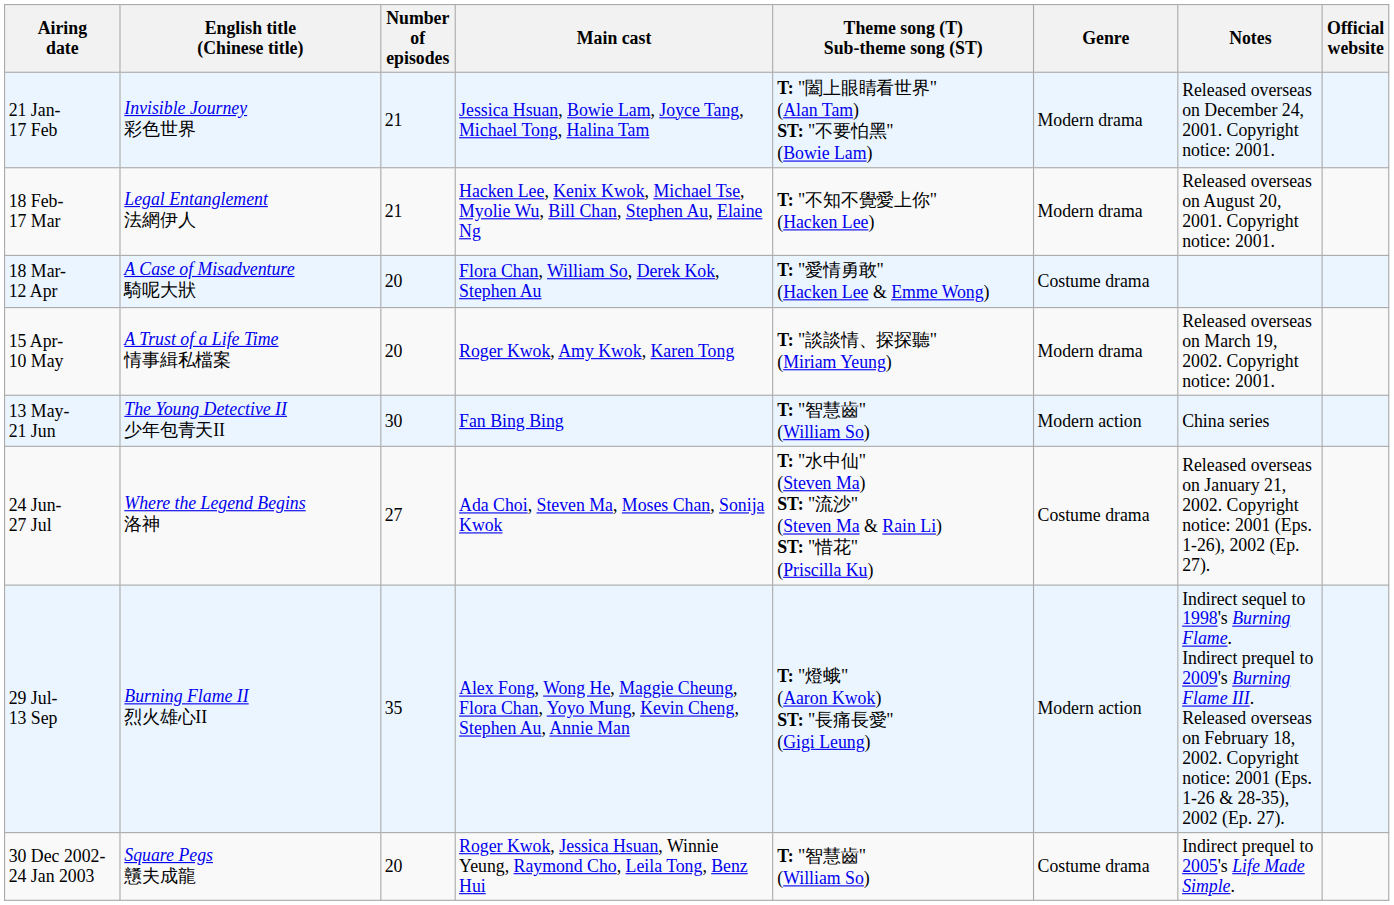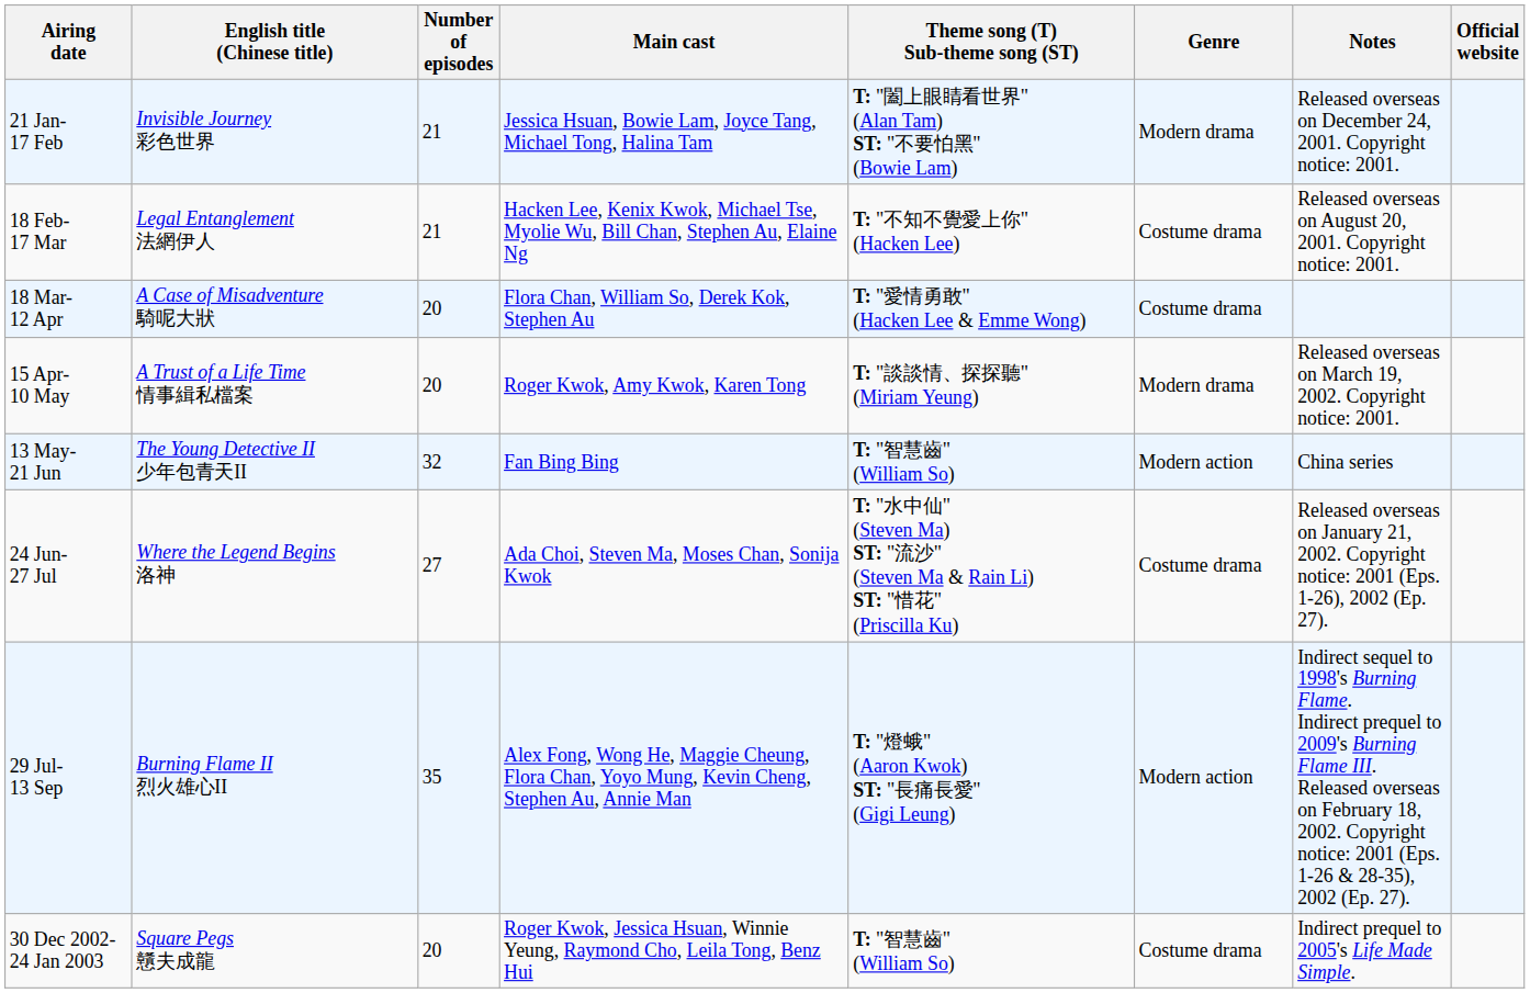18 Feb- 17 Mar | Genre: Modern drama -> Costume drama
13 May- 21 Jun | Number of episodes: 30 -> 32
